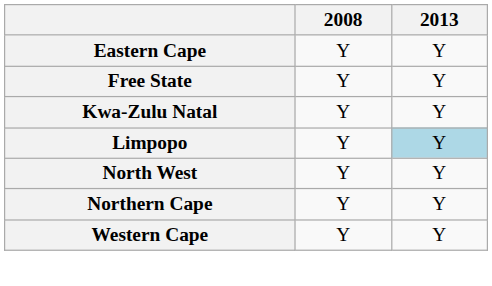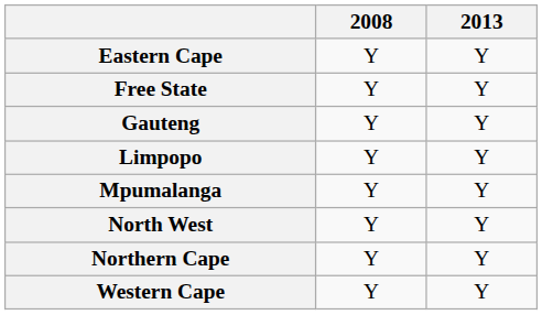+ row: Gauteng | Y | Y
- row: Kwa-Zulu Natal | Y | Y
Limpopo | 2013: lightblue background -> no background
+ row: Mpumalanga | Y | Y
